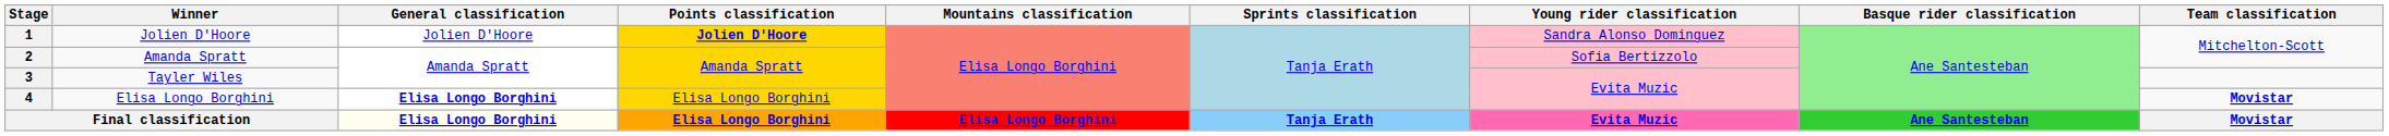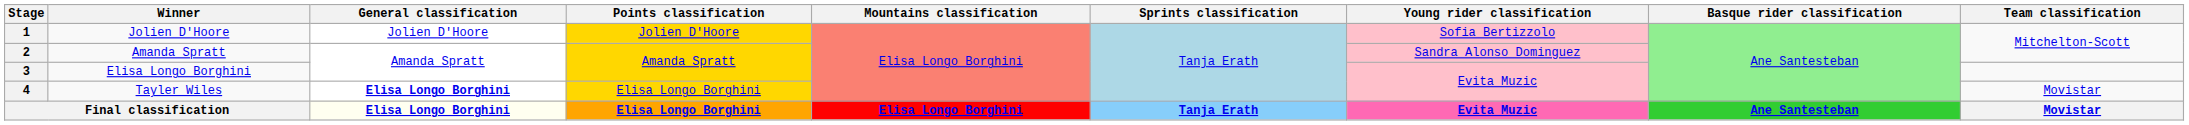1 | Points classification: bold -> normal
1 | Young rider classification: Sandra Alonso Dominguez -> Sofia Bertizzolo
2 | Young rider classification: Sofia Bertizzolo -> Sandra Alonso Dominguez
3 | Winner: Tayler Wiles -> Elisa Longo Borghini
4 | Winner: Elisa Longo Borghini -> Tayler Wiles
4 | Team classification: bold -> normal
